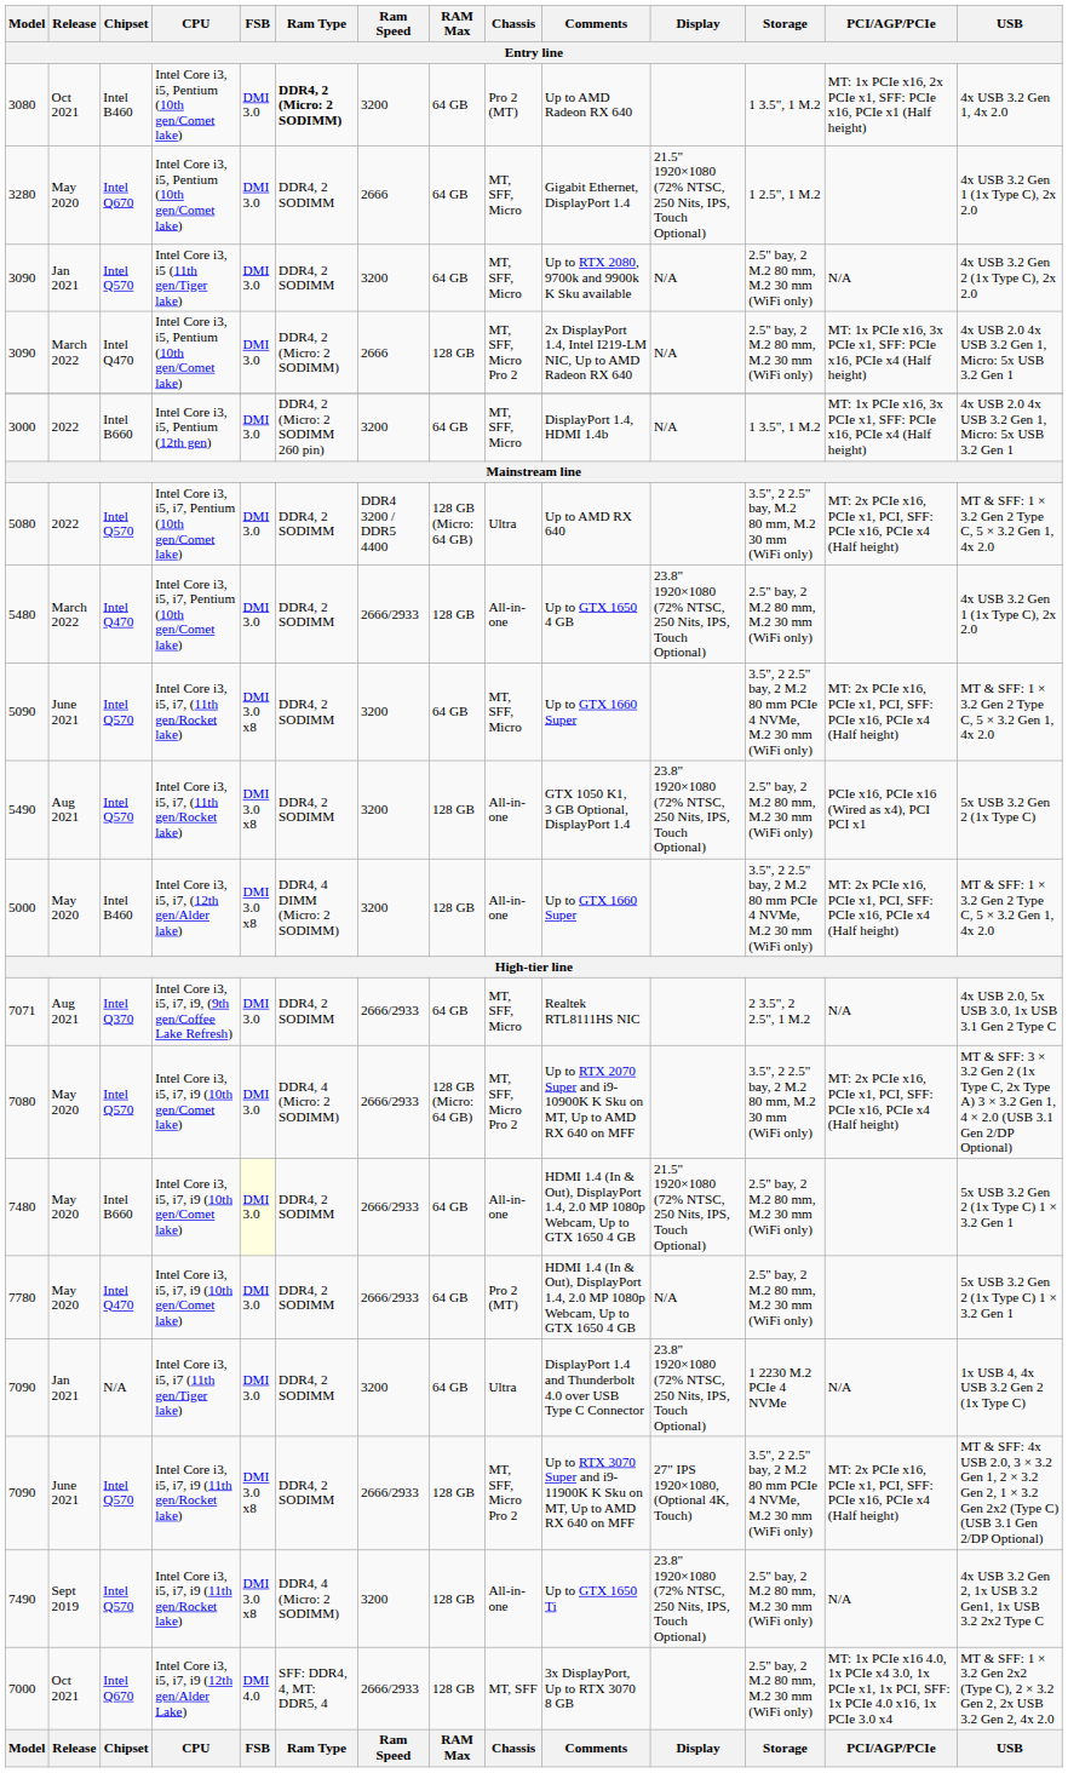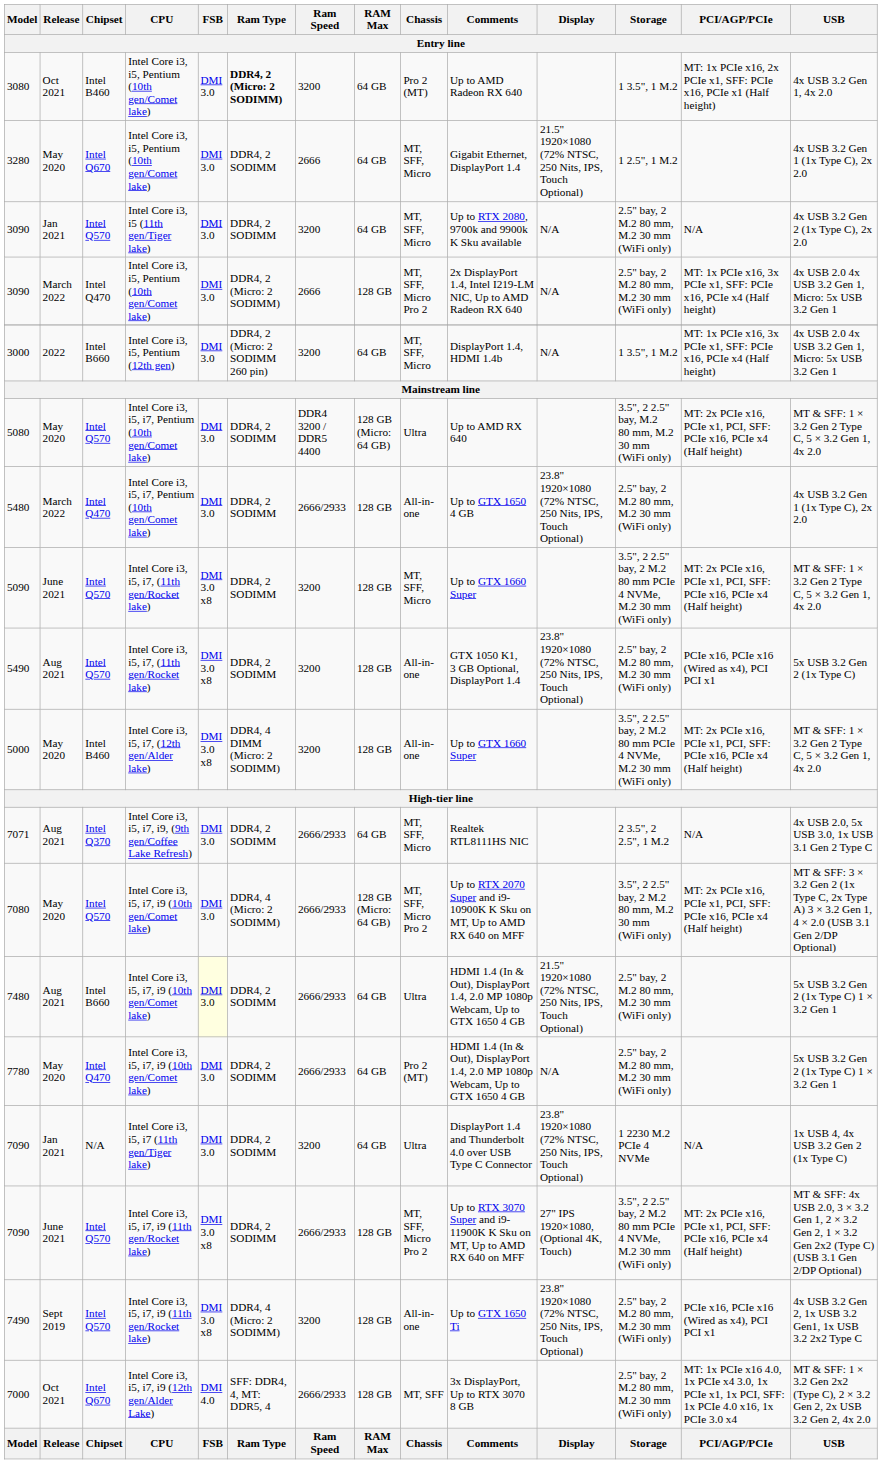5080 | Release: 2022 -> May 2020
5090 | RAM Max: 64 GB -> 128 GB
7480 | Release: May 2020 -> Aug 2021
7480 | Chassis: All-in-one -> Ultra
7490 | PCI/AGP/PCIe: N/A -> PCIe x16, PCIe x16 (Wired as x4), PCI PCI x1
